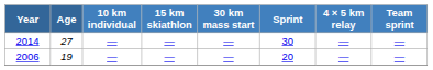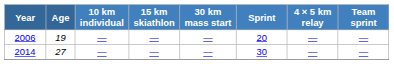rows swapped: 2006 <-> 2014
